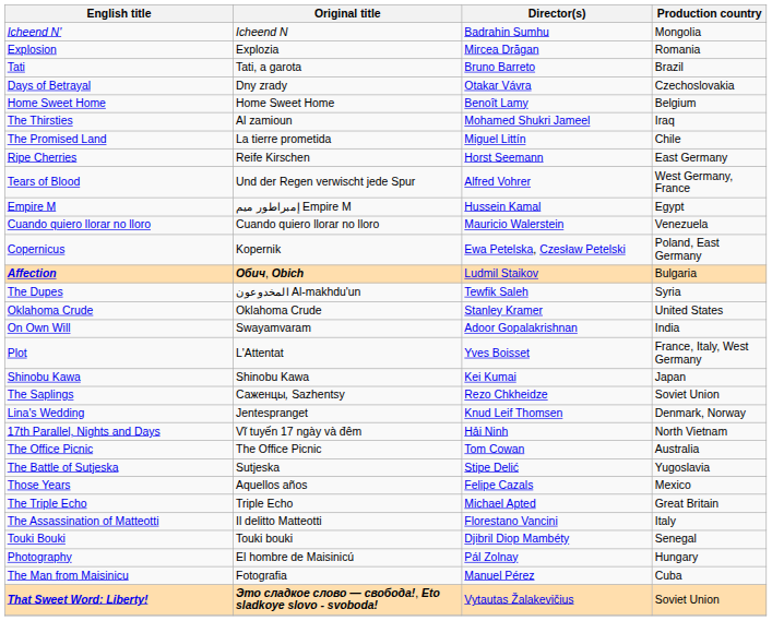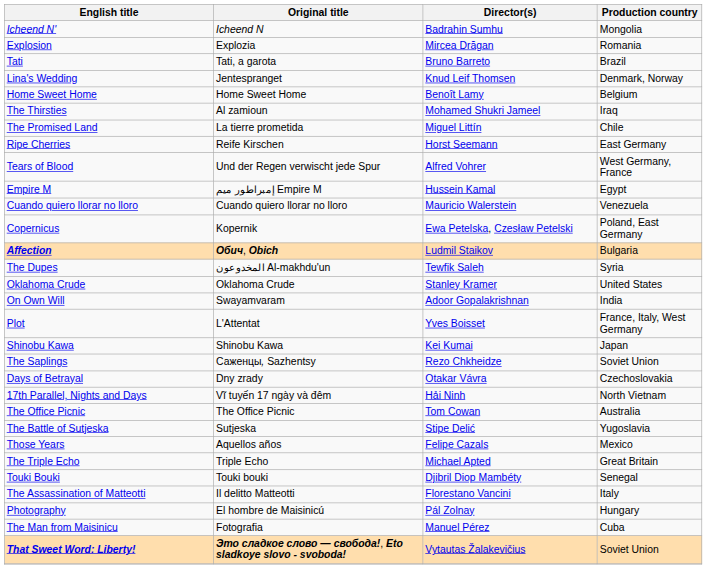rows swapped: Days of Betrayal <-> Lina's Wedding
rows swapped: Touki Bouki <-> The Assassination of Matteotti
